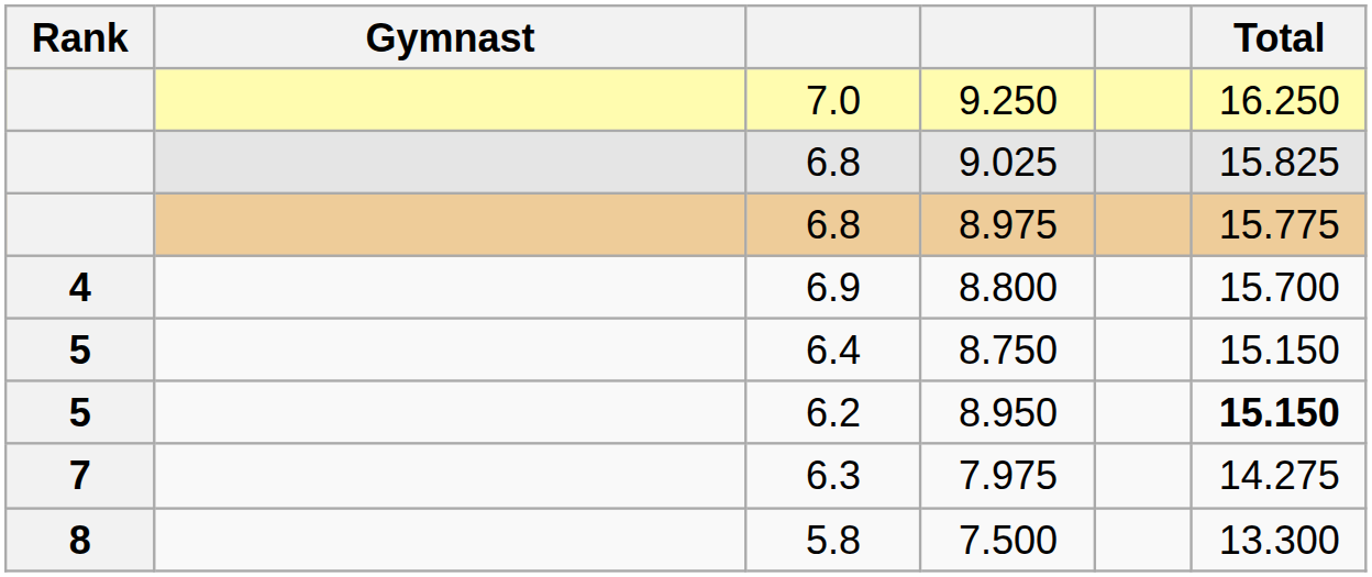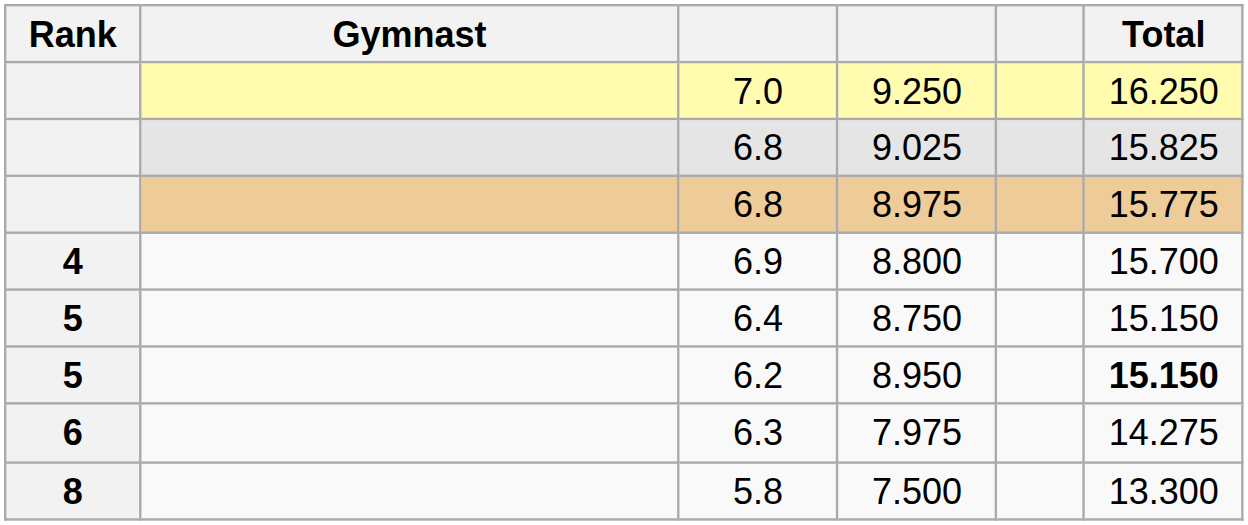7.975 | Rank: 7 -> 6
